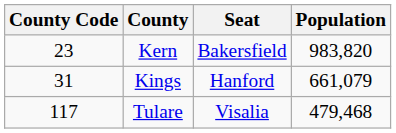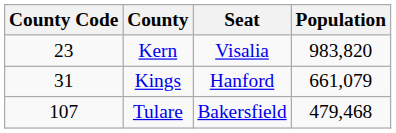Kern | Seat: Bakersfield -> Visalia
Tulare | County Code: 117 -> 107
Tulare | Seat: Visalia -> Bakersfield
